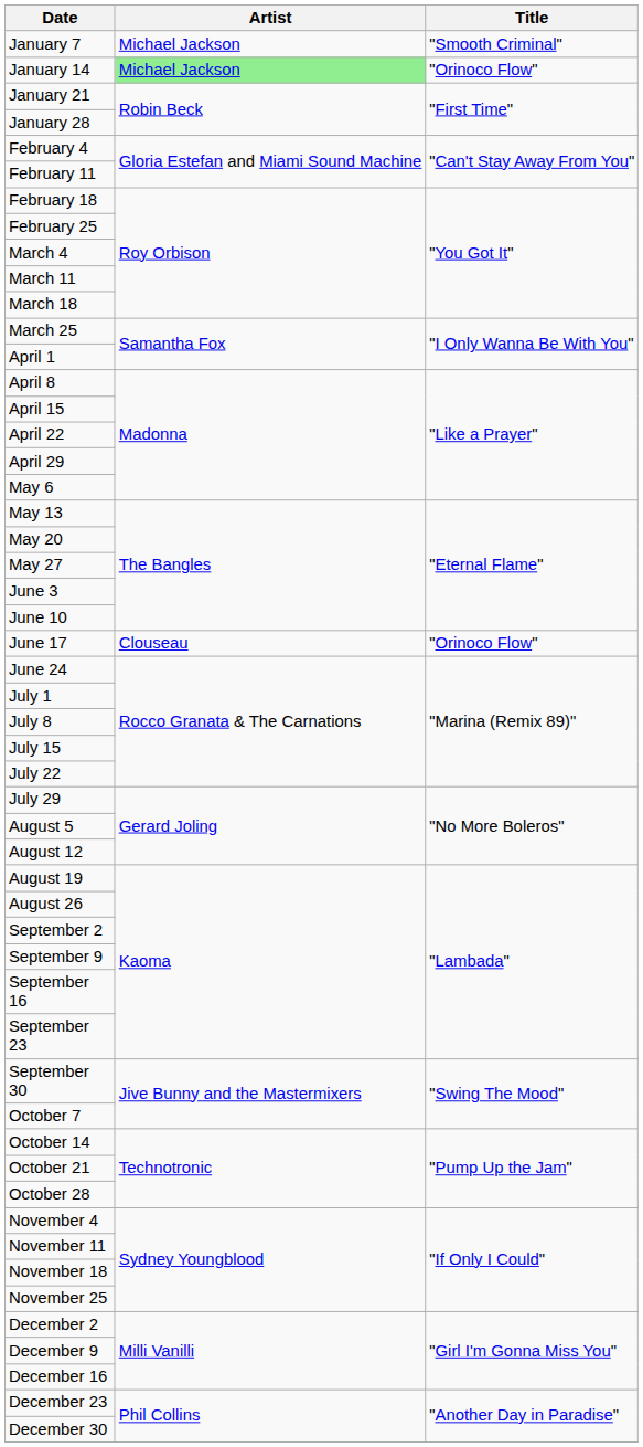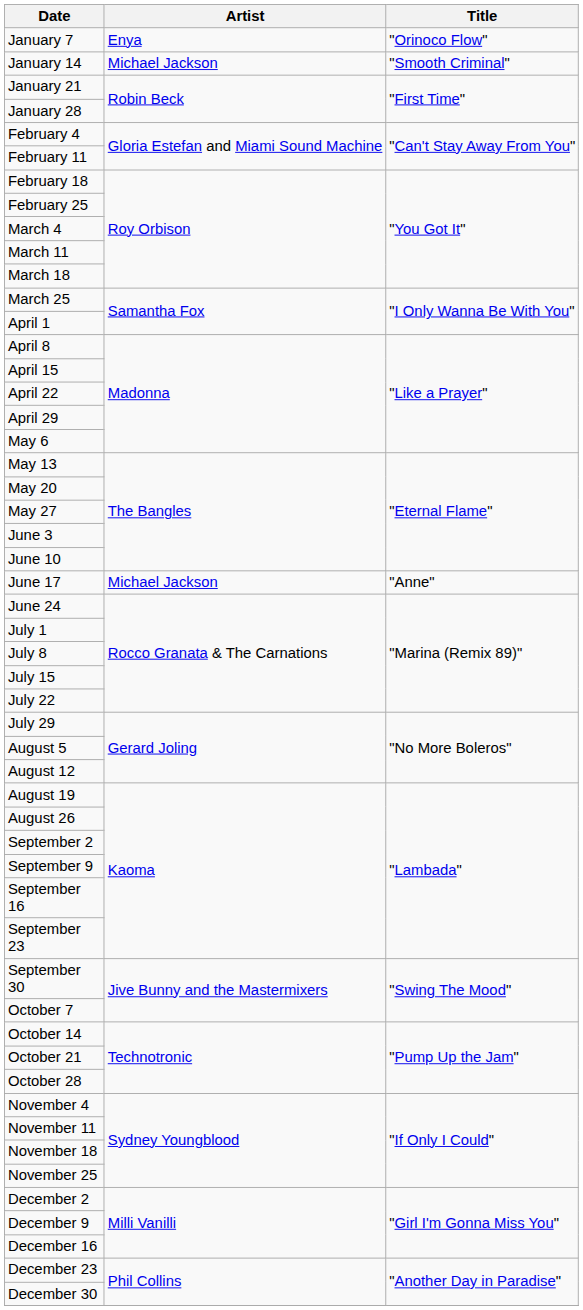January 7 | Artist: Michael Jackson -> Enya
January 7 | Title: "Smooth Criminal" -> "Orinoco Flow"
January 14 | Artist: lightgreen background -> no background
January 14 | Title: "Orinoco Flow" -> "Smooth Criminal"
June 17 | Artist: Clouseau -> Michael Jackson
June 17 | Title: "Orinoco Flow" -> "Anne"
